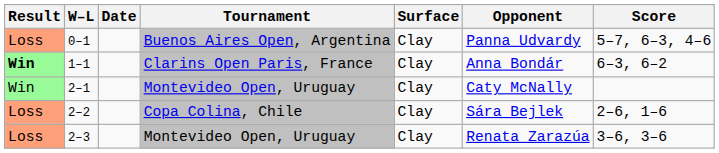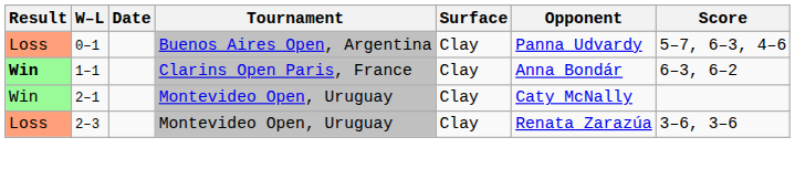- row: Loss | 2–2 | Copa Colina, Chile | Clay | Sára Bejlek | 2–6, 1–6
